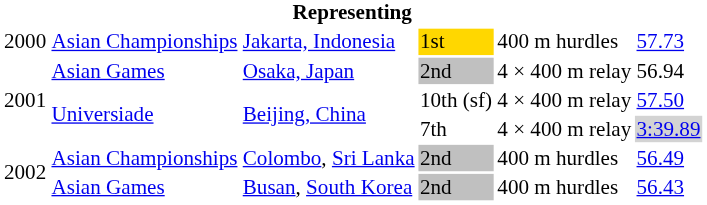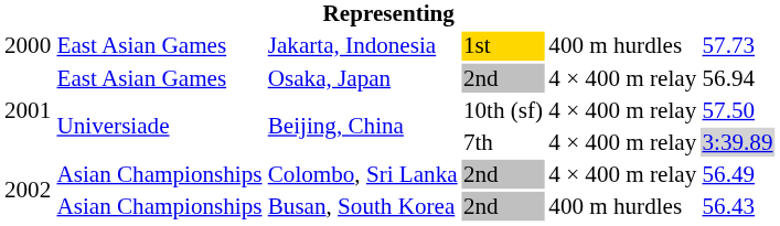Jakarta, Indonesia | column 2: Asian Championships -> East Asian Games
Osaka, Japan | column 2: Asian Games -> East Asian Games
Colombo, Sri Lanka | column 5: 400 m hurdles -> 4 × 400 m relay
Busan, South Korea | column 2: Asian Games -> Asian Championships
